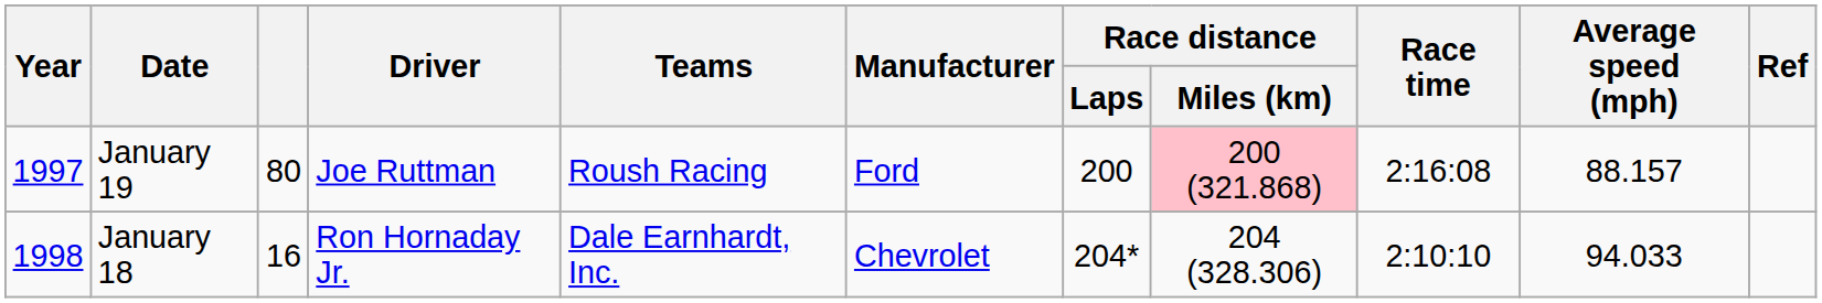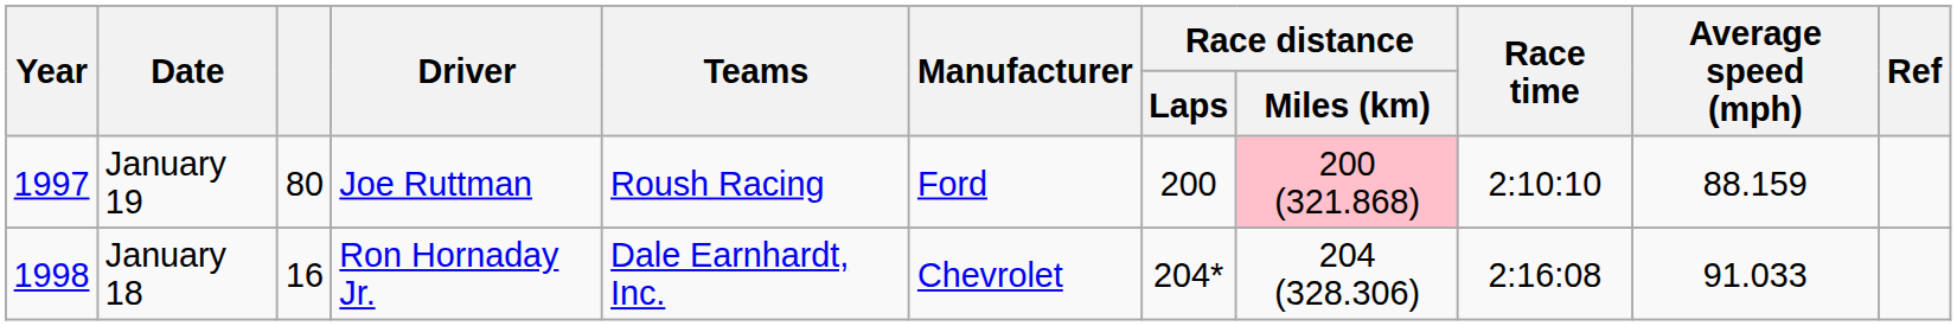January 19 | Race time: 2:16:08 -> 2:10:10
January 19 | Average speed (mph): 88.157 -> 88.159
January 18 | Race time: 2:10:10 -> 2:16:08
January 18 | Average speed (mph): 94.033 -> 91.033
